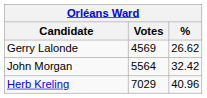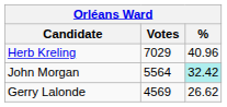rows swapped: Herb Kreling <-> Gerry Lalonde
John Morgan | %: no background -> paleturquoise background
